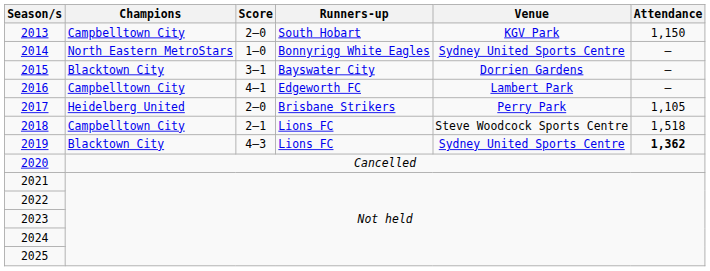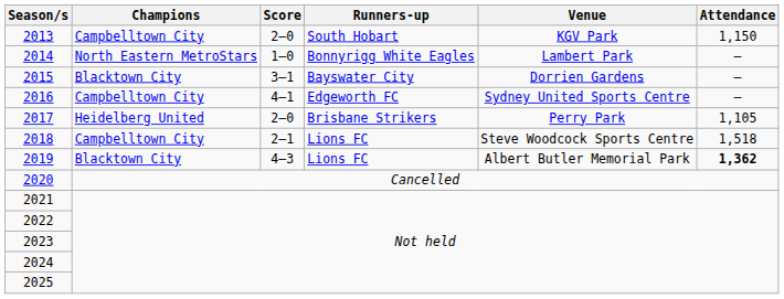2014 | Venue: Sydney United Sports Centre -> Lambert Park
2016 | Venue: Lambert Park -> Sydney United Sports Centre
2019 | Venue: Sydney United Sports Centre -> Albert Butler Memorial Park
